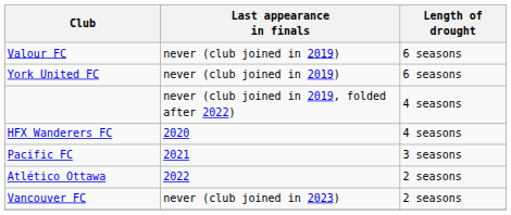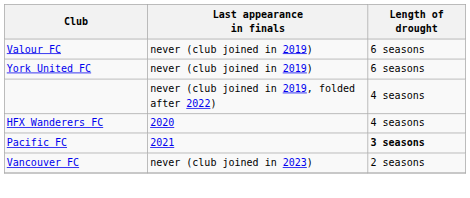Pacific FC | Length of drought: normal -> bold
- row: Atlético Ottawa | 2022 | 2 seasons
